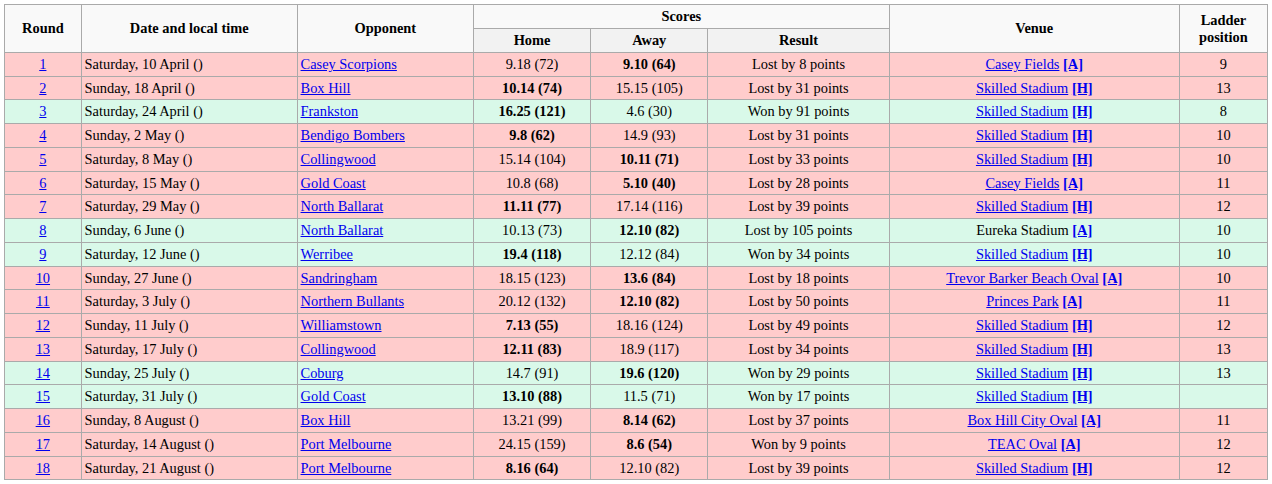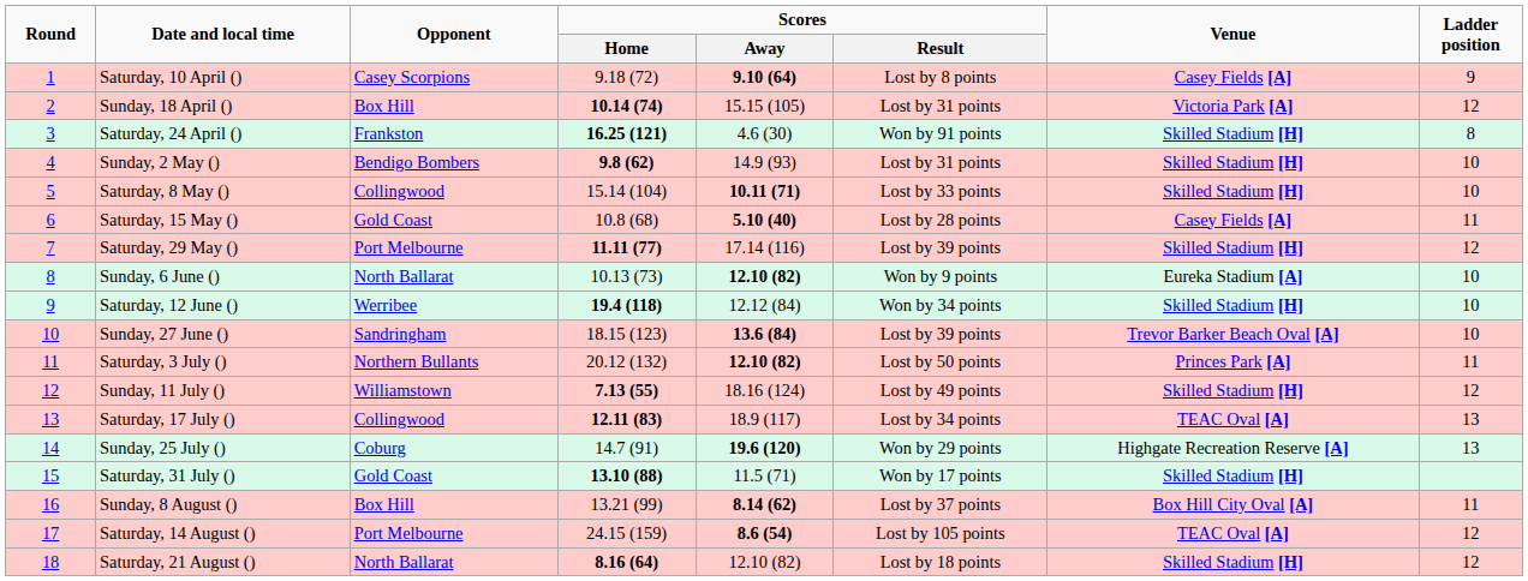Sunday, 18 April () | Venue: Skilled Stadium [H] -> Victoria Park [A]
Sunday, 18 April () | Ladder position: 13 -> 12
Saturday, 29 May () | Opponent: North Ballarat -> Port Melbourne
Sunday, 6 June () | Scores / Result: Lost by 105 points -> Won by 9 points
Sunday, 27 June () | Scores / Result: Lost by 18 points -> Lost by 39 points
Saturday, 17 July () | Venue: Skilled Stadium [H] -> TEAC Oval [A]
Sunday, 25 July () | Venue: Skilled Stadium [H] -> Highgate Recreation Reserve [A]
Saturday, 14 August () | Scores / Result: Won by 9 points -> Lost by 105 points
Saturday, 21 August () | Opponent: Port Melbourne -> North Ballarat
Saturday, 21 August () | Scores / Result: Lost by 39 points -> Lost by 18 points
